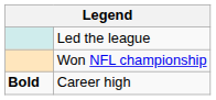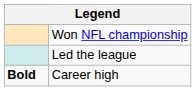rows swapped: Won NFL championship <-> Led the league
